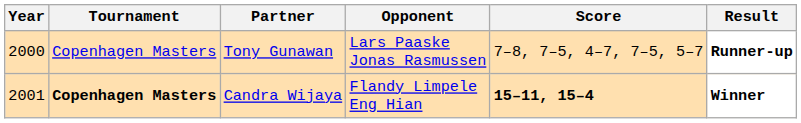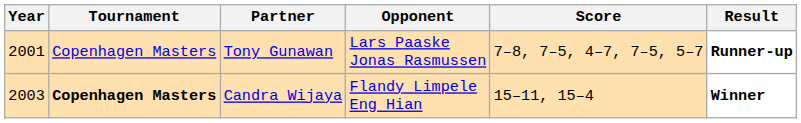Tony Gunawan | Year: 2000 -> 2001
Candra Wijaya | Year: 2001 -> 2003
Candra Wijaya | Score: bold -> normal
